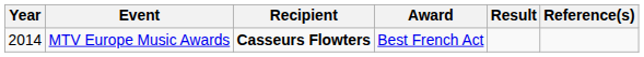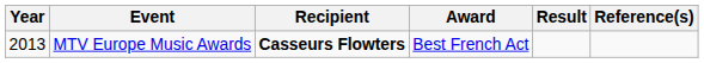MTV Europe Music Awards | Year: 2014 -> 2013
